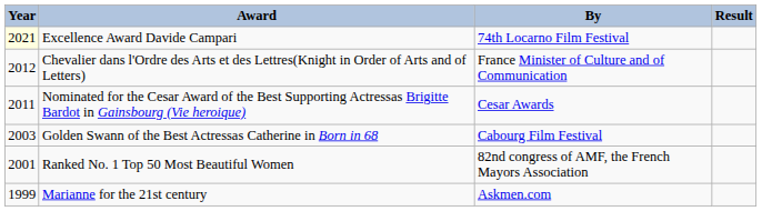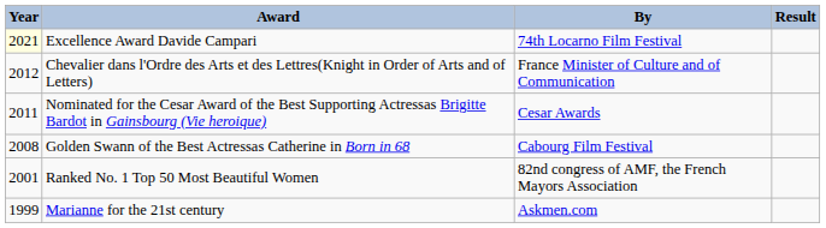Golden Swann of the Best Actressas Catherine in Born in 68 | Year: 2003 -> 2008
